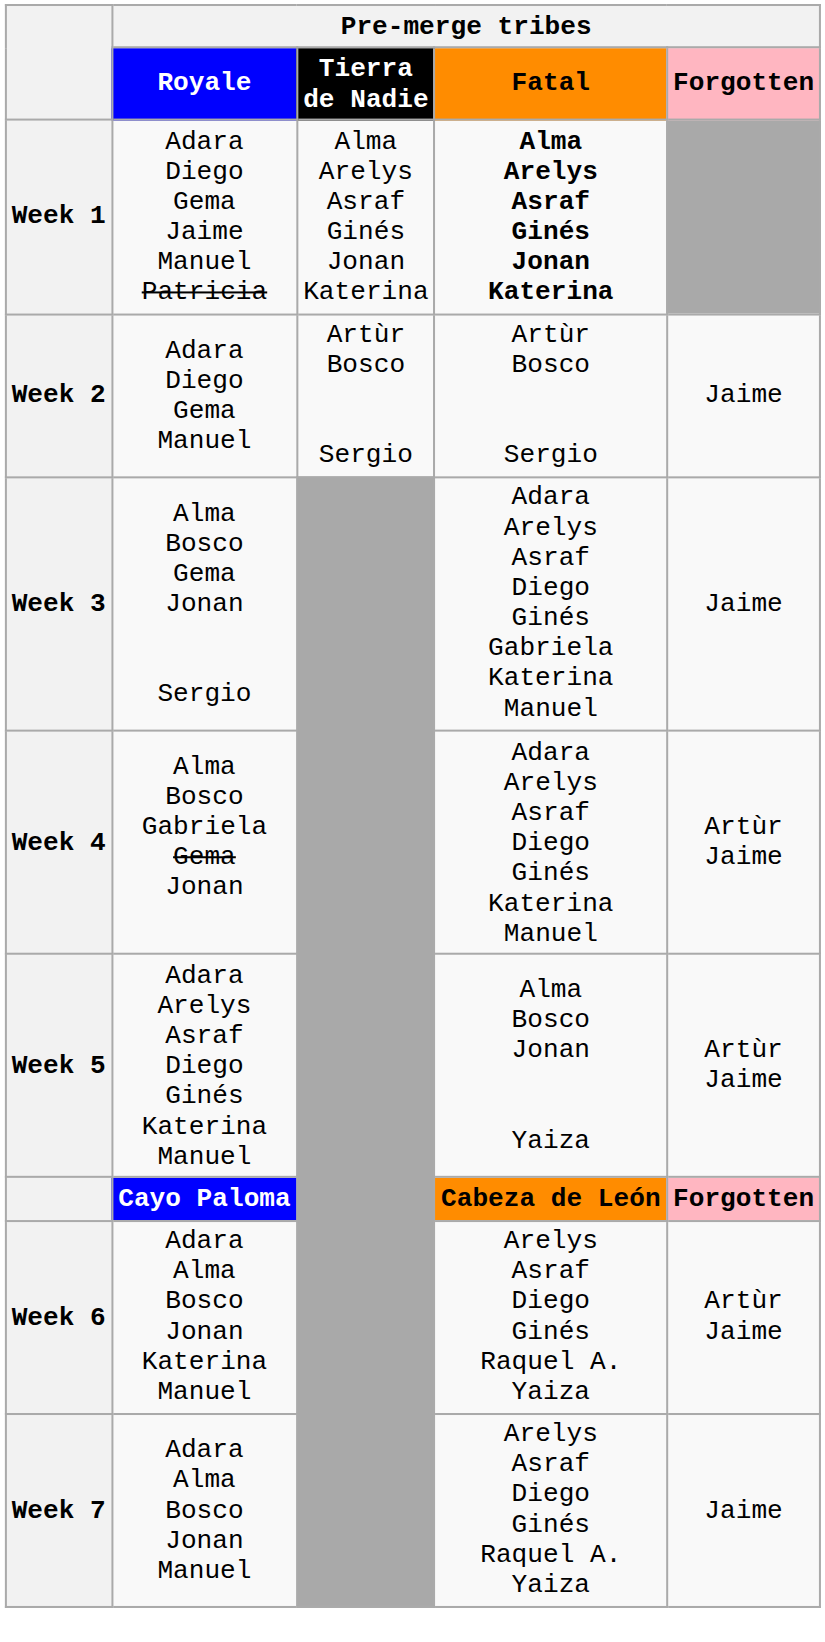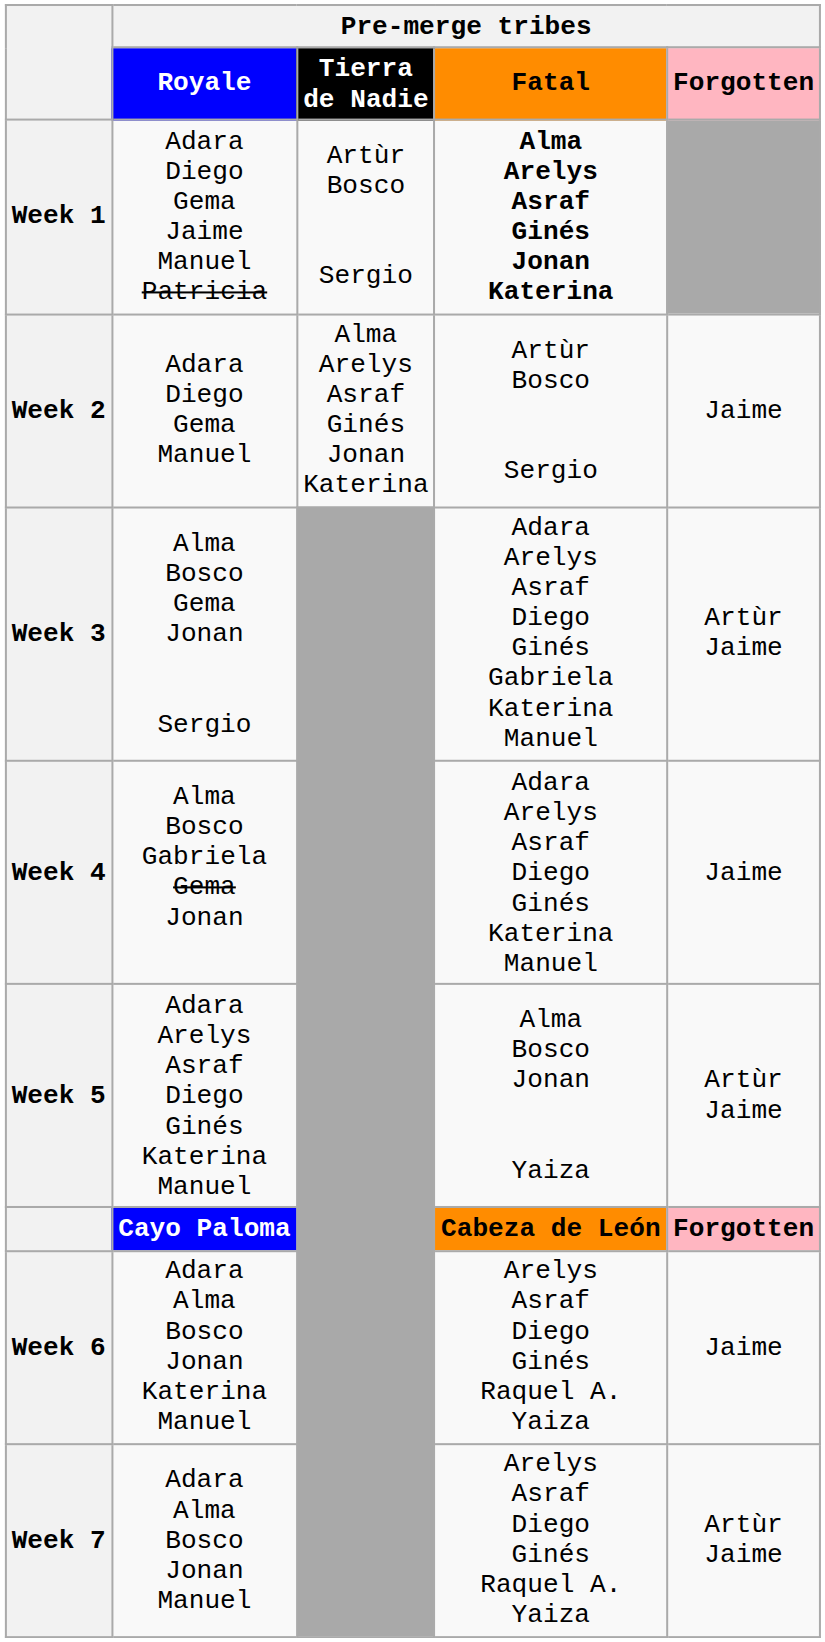Adara Diego Gema Jaime Manuel Patricia | column 3: Alma Arelys Asraf Ginés Jonan Katerina -> Artùr Bosco Sergio
Adara Diego Gema Manuel | column 3: Artùr Bosco Sergio -> Alma Arelys Asraf Ginés Jonan Katerina
Alma Bosco Gema Jonan Sergio | column 5: Jaime -> Artùr Jaime
Alma Bosco Gabriela Gema Jonan | column 5: Artùr Jaime -> Jaime
Adara Alma Bosco Jonan Katerina Manuel | column 5: Artùr Jaime -> Jaime
Adara Alma Bosco Jonan Manuel | column 5: Jaime -> Artùr Jaime
